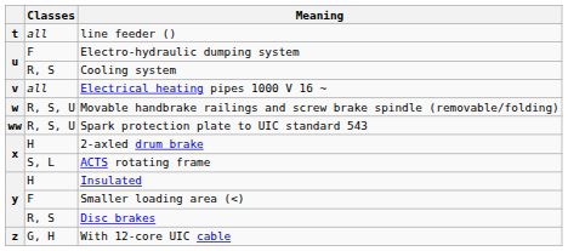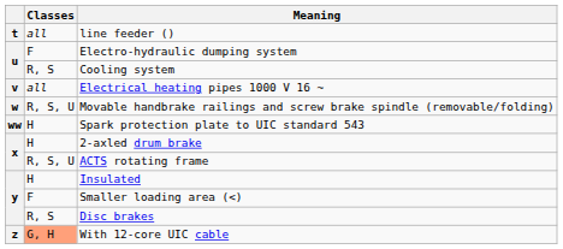Spark protection plate to UIC standard 543 | Classes: R, S, U -> H
ACTS rotating frame | Classes: S, L -> R, S, U
With 12-core UIC cable | Classes: no background -> lightsalmon background
